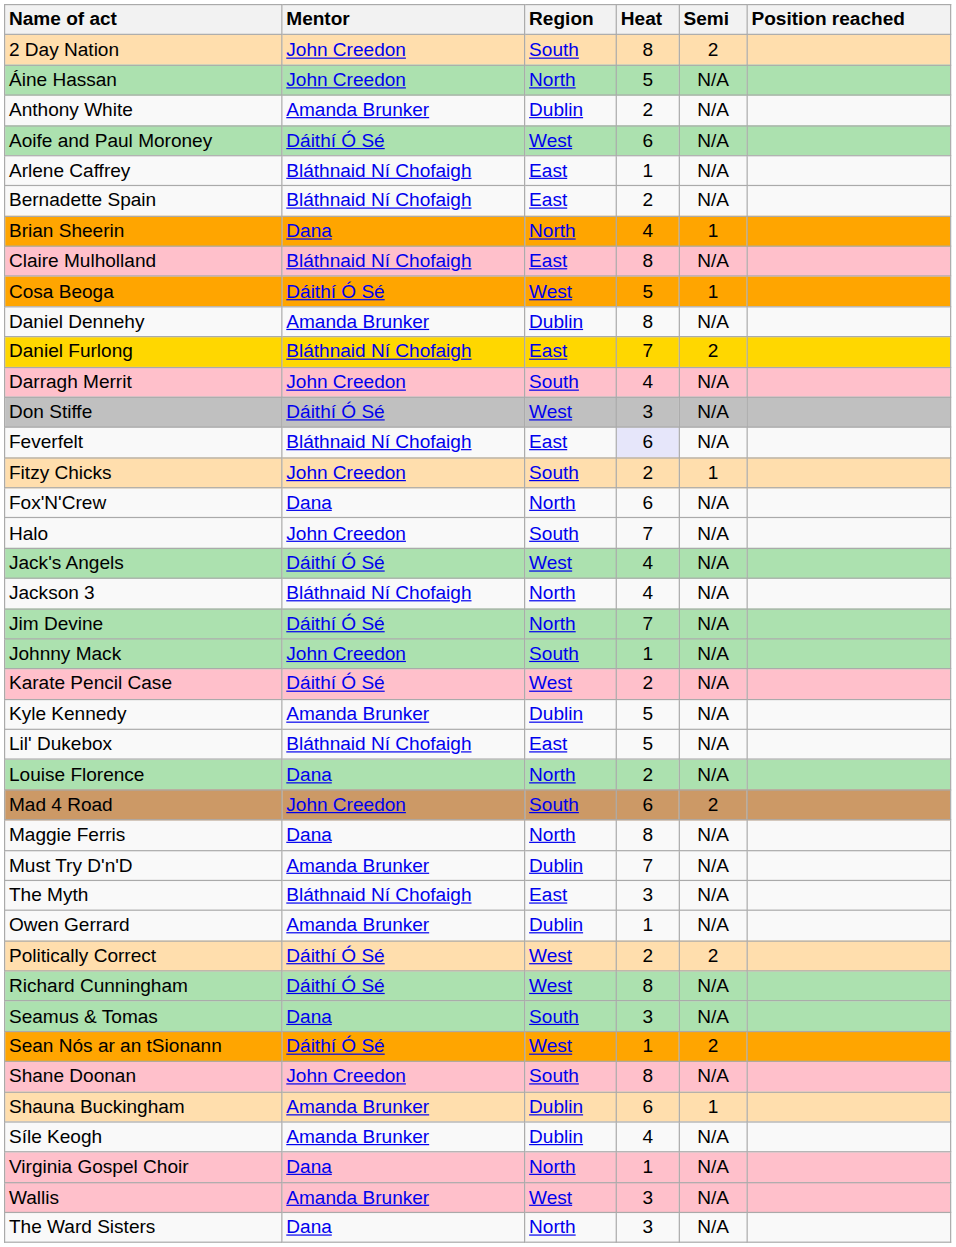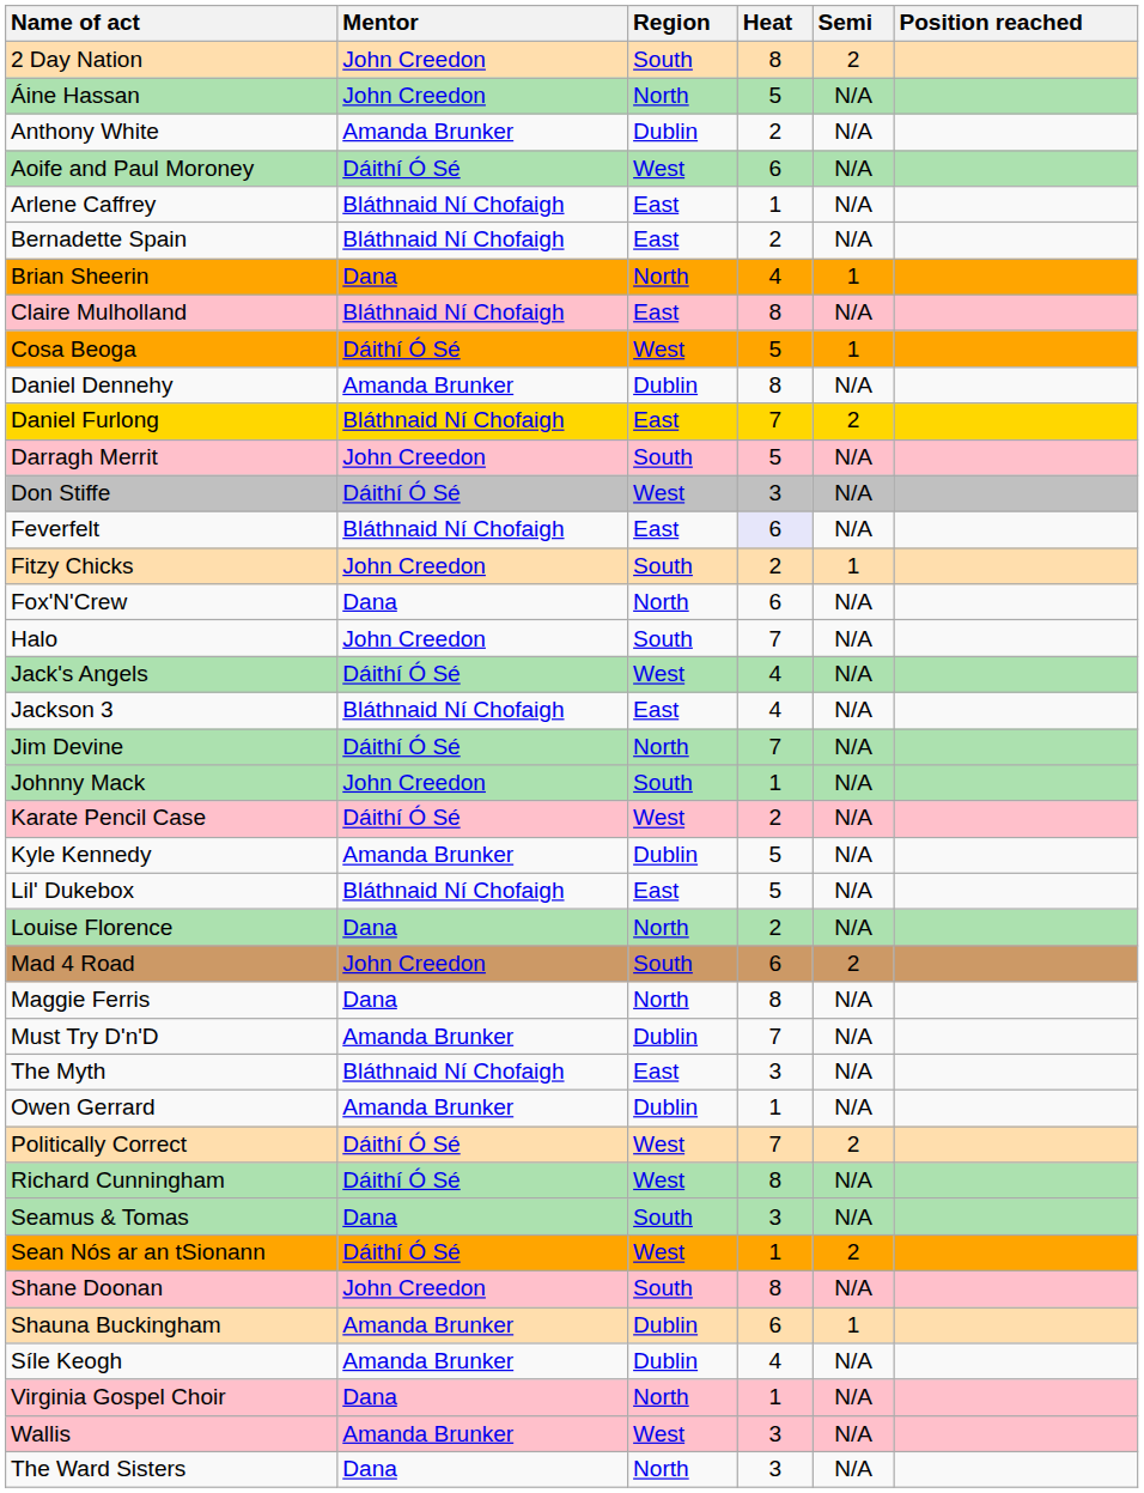Darragh Merrit | Heat: 4 -> 5
Jackson 3 | Region: North -> East
Politically Correct | Heat: 2 -> 7
